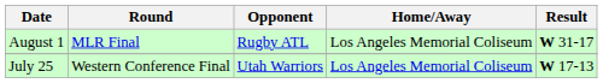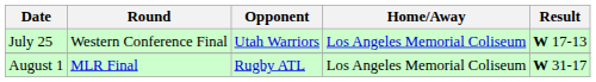rows swapped: July 25 <-> August 1
